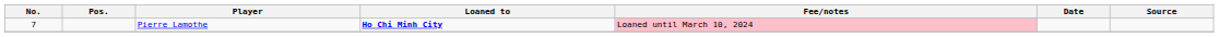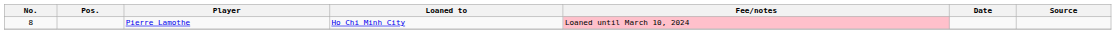Pierre Lamothe | No.: 7 -> 8
Pierre Lamothe | Loaned to: bold -> normal
